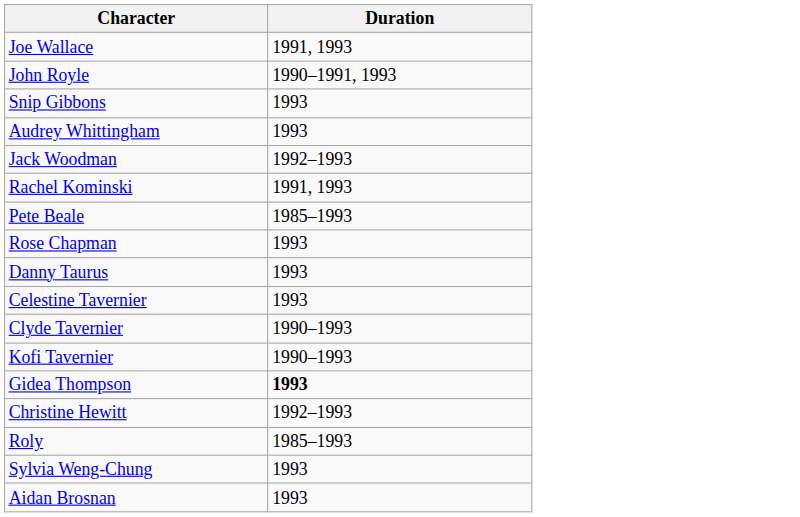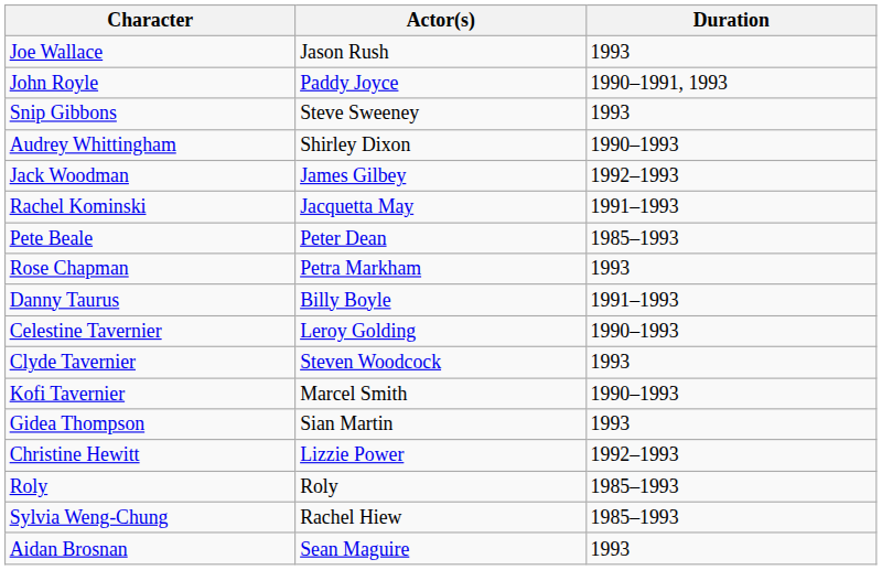+ column: Actor(s) | Jason Rush | Paddy Joyce | Steve Sweeney | Shirley Dixon | James Gilbey | Jacquetta May | Peter Dean | Petra Markham | Billy Boyle | Leroy Golding | Steven Woodcock | Marcel Smith | Sian Martin | Lizzie Power | Roly | Rachel Hiew | Sean Maguire
Joe Wallace | Duration: 1991, 1993 -> 1993
Audrey Whittingham | Duration: 1993 -> 1990–1993
Rachel Kominski | Duration: 1991, 1993 -> 1991–1993
Danny Taurus | Duration: 1993 -> 1991–1993
Celestine Tavernier | Duration: 1993 -> 1990–1993
Clyde Tavernier | Duration: 1990–1993 -> 1993
Gidea Thompson | Duration: bold -> normal
Sylvia Weng-Chung | Duration: 1993 -> 1985–1993
